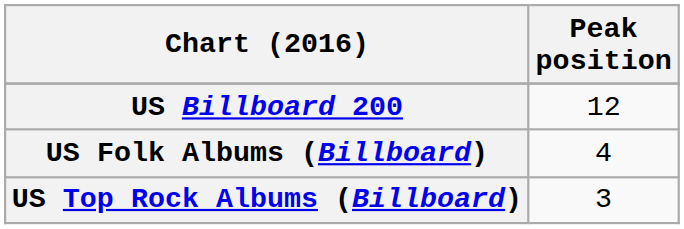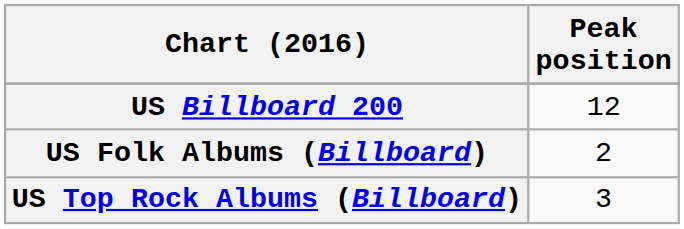US Folk Albums (Billboard) | Peak position: 4 -> 2
